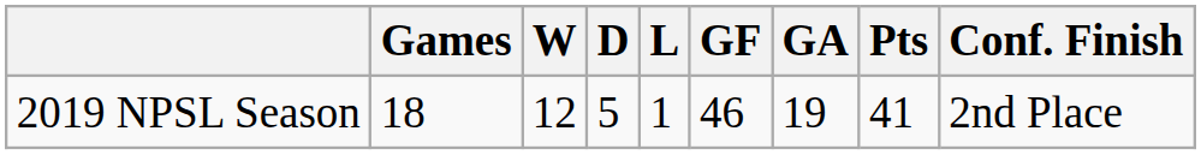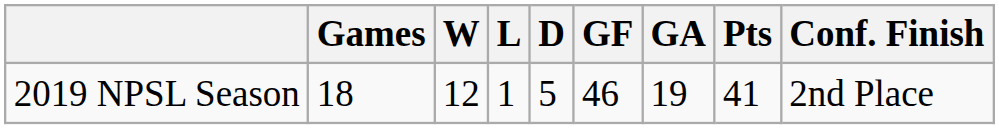columns swapped: L <-> D
